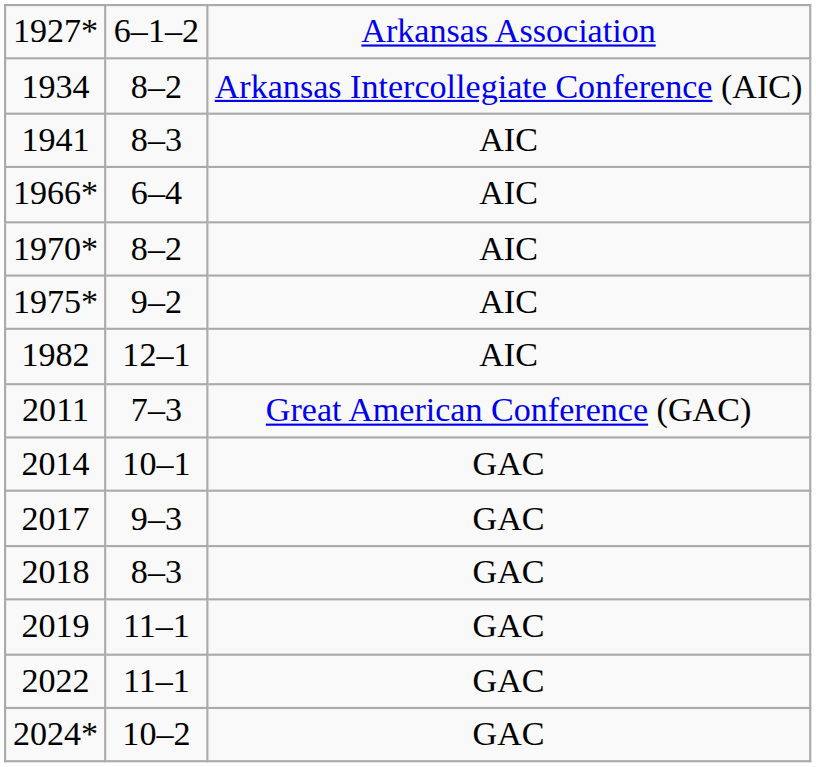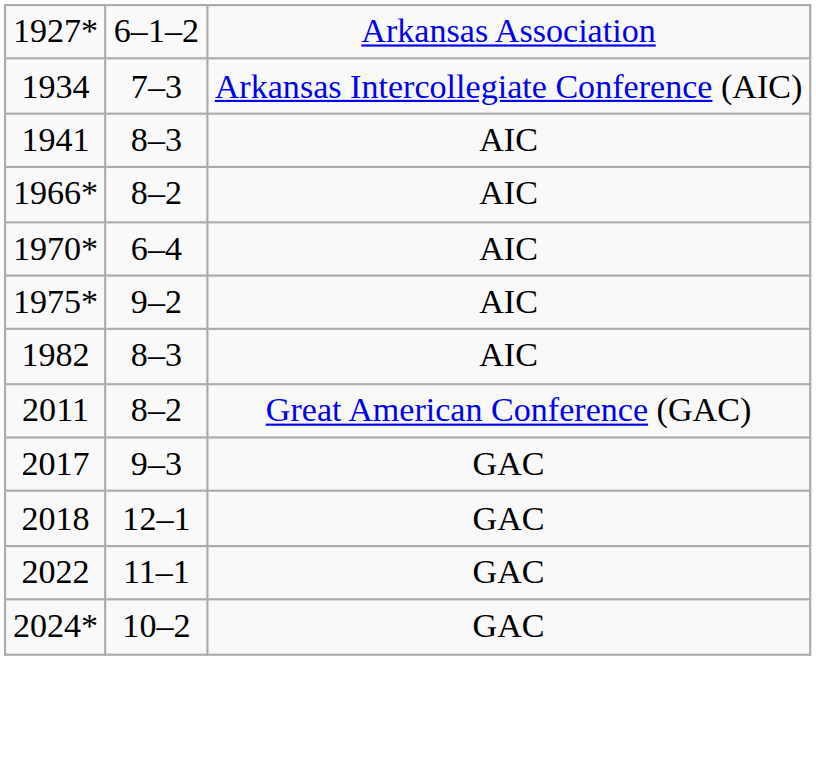1934 | column 2: 8–2 -> 7–3
1966* | column 2: 6–4 -> 8–2
1970* | column 2: 8–2 -> 6–4
1982 | column 2: 12–1 -> 8–3
2011 | column 2: 7–3 -> 8–2
- row: 2014 | 10–1 | GAC
2018 | column 2: 8–3 -> 12–1
- row: 2019 | 11–1 | GAC
